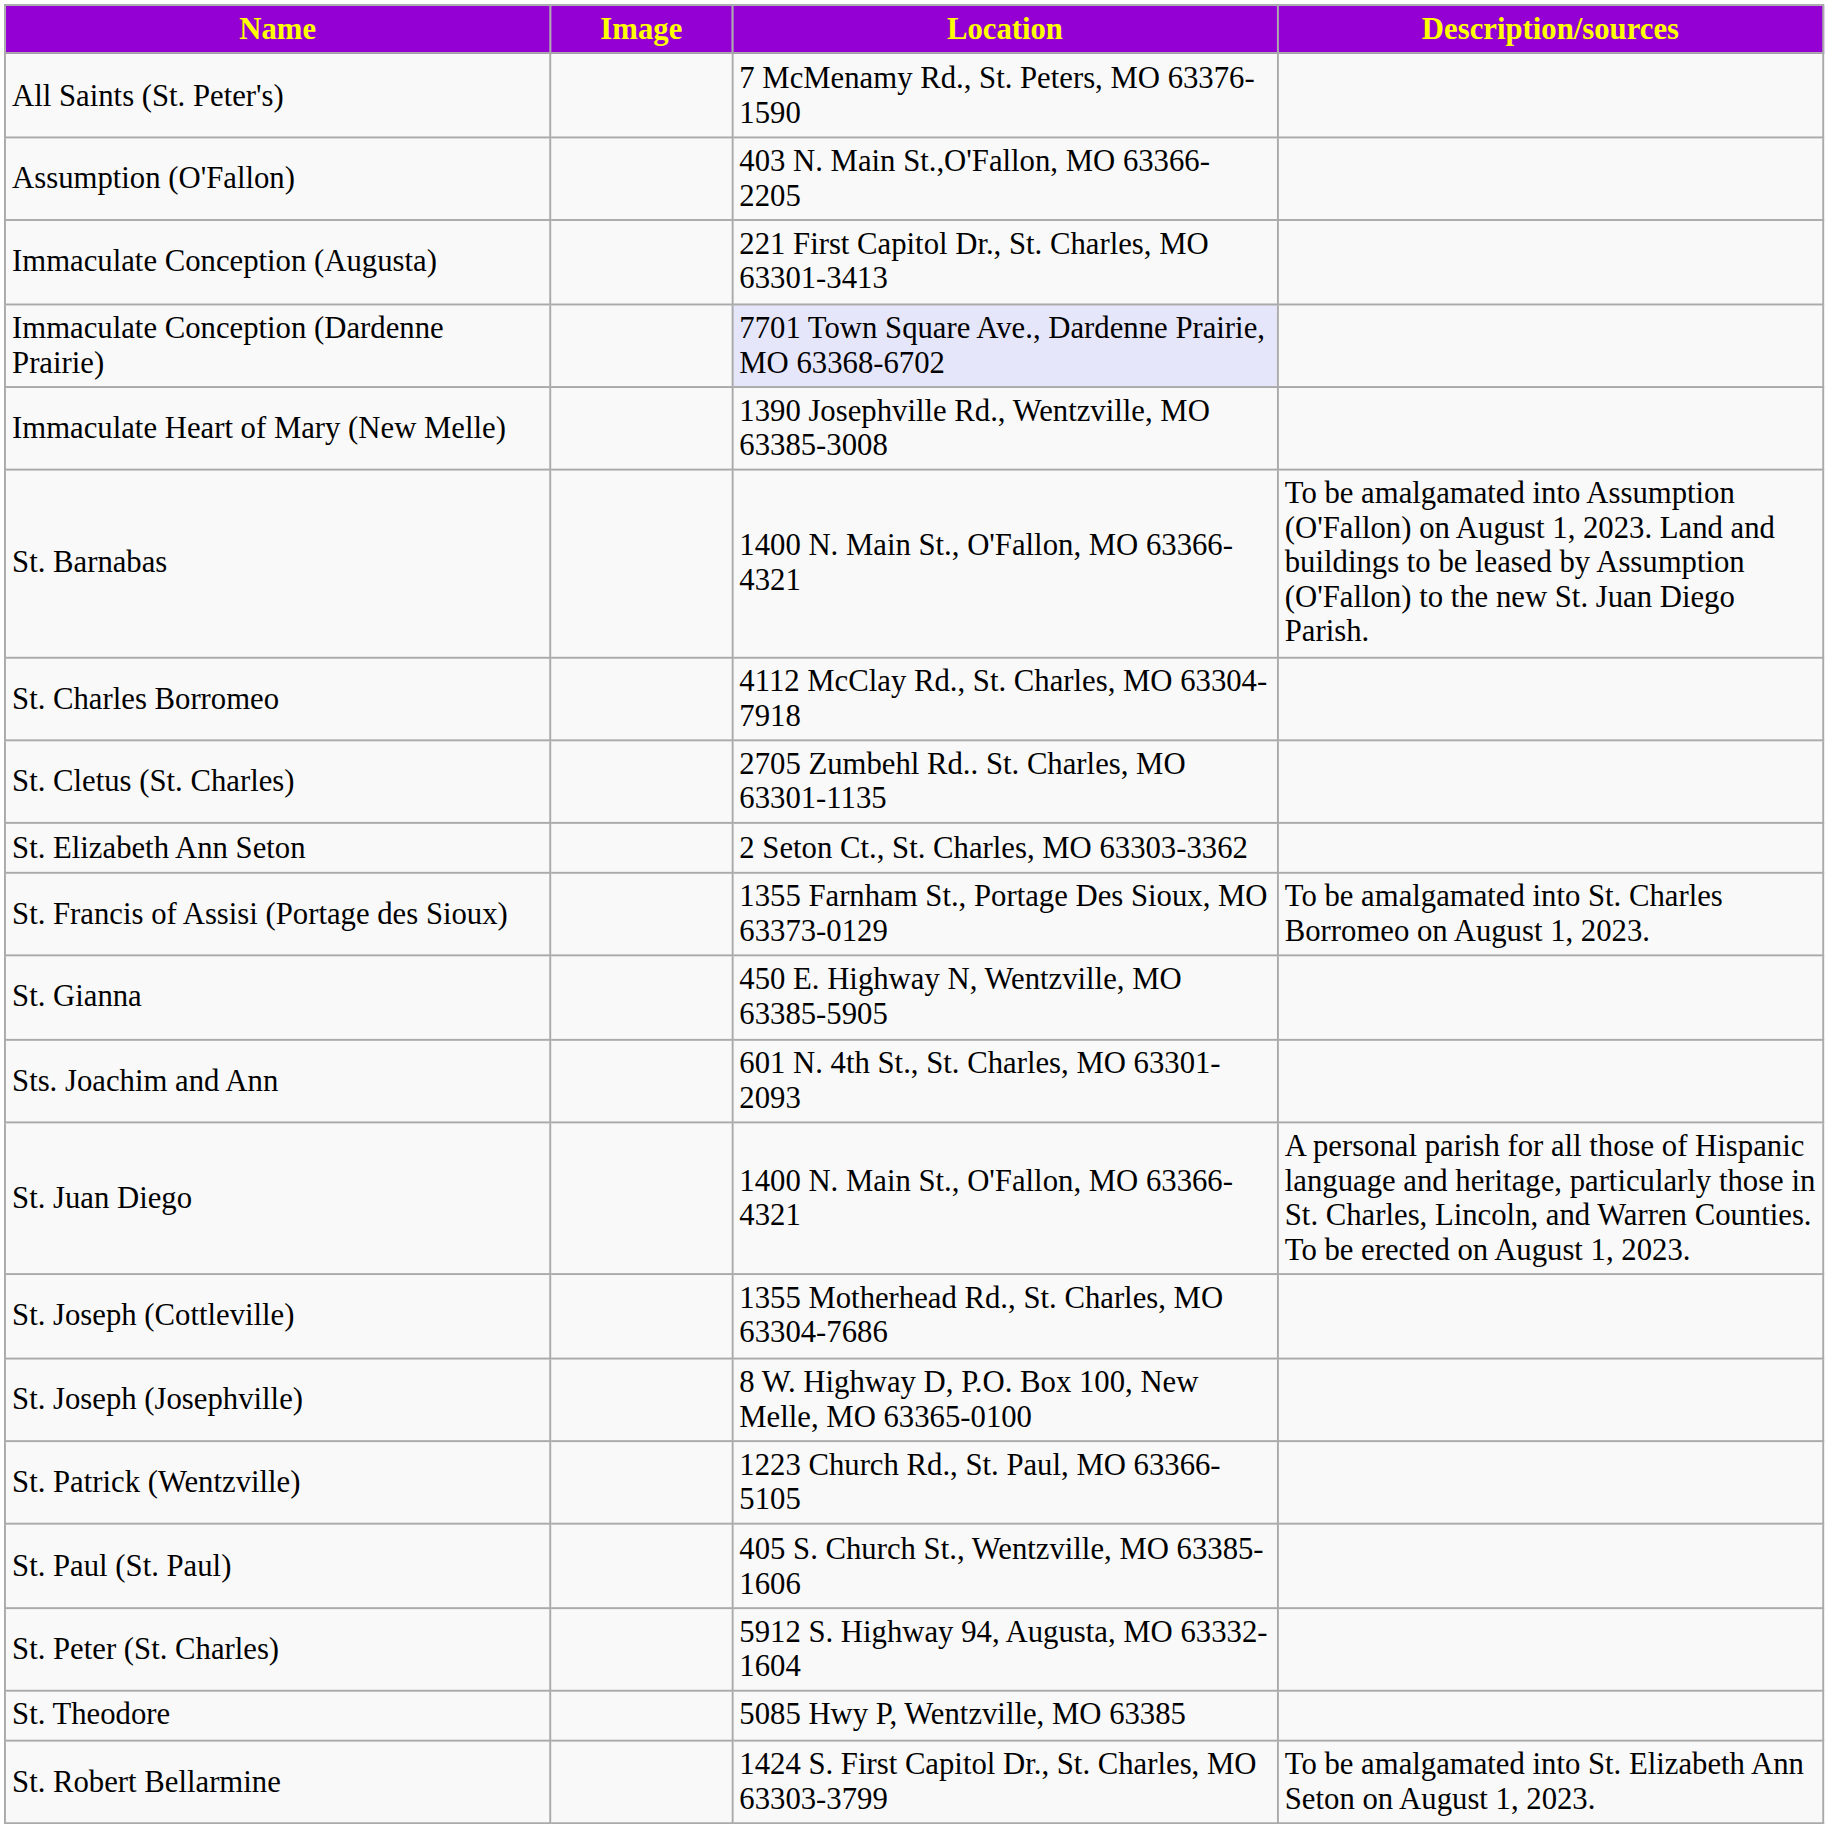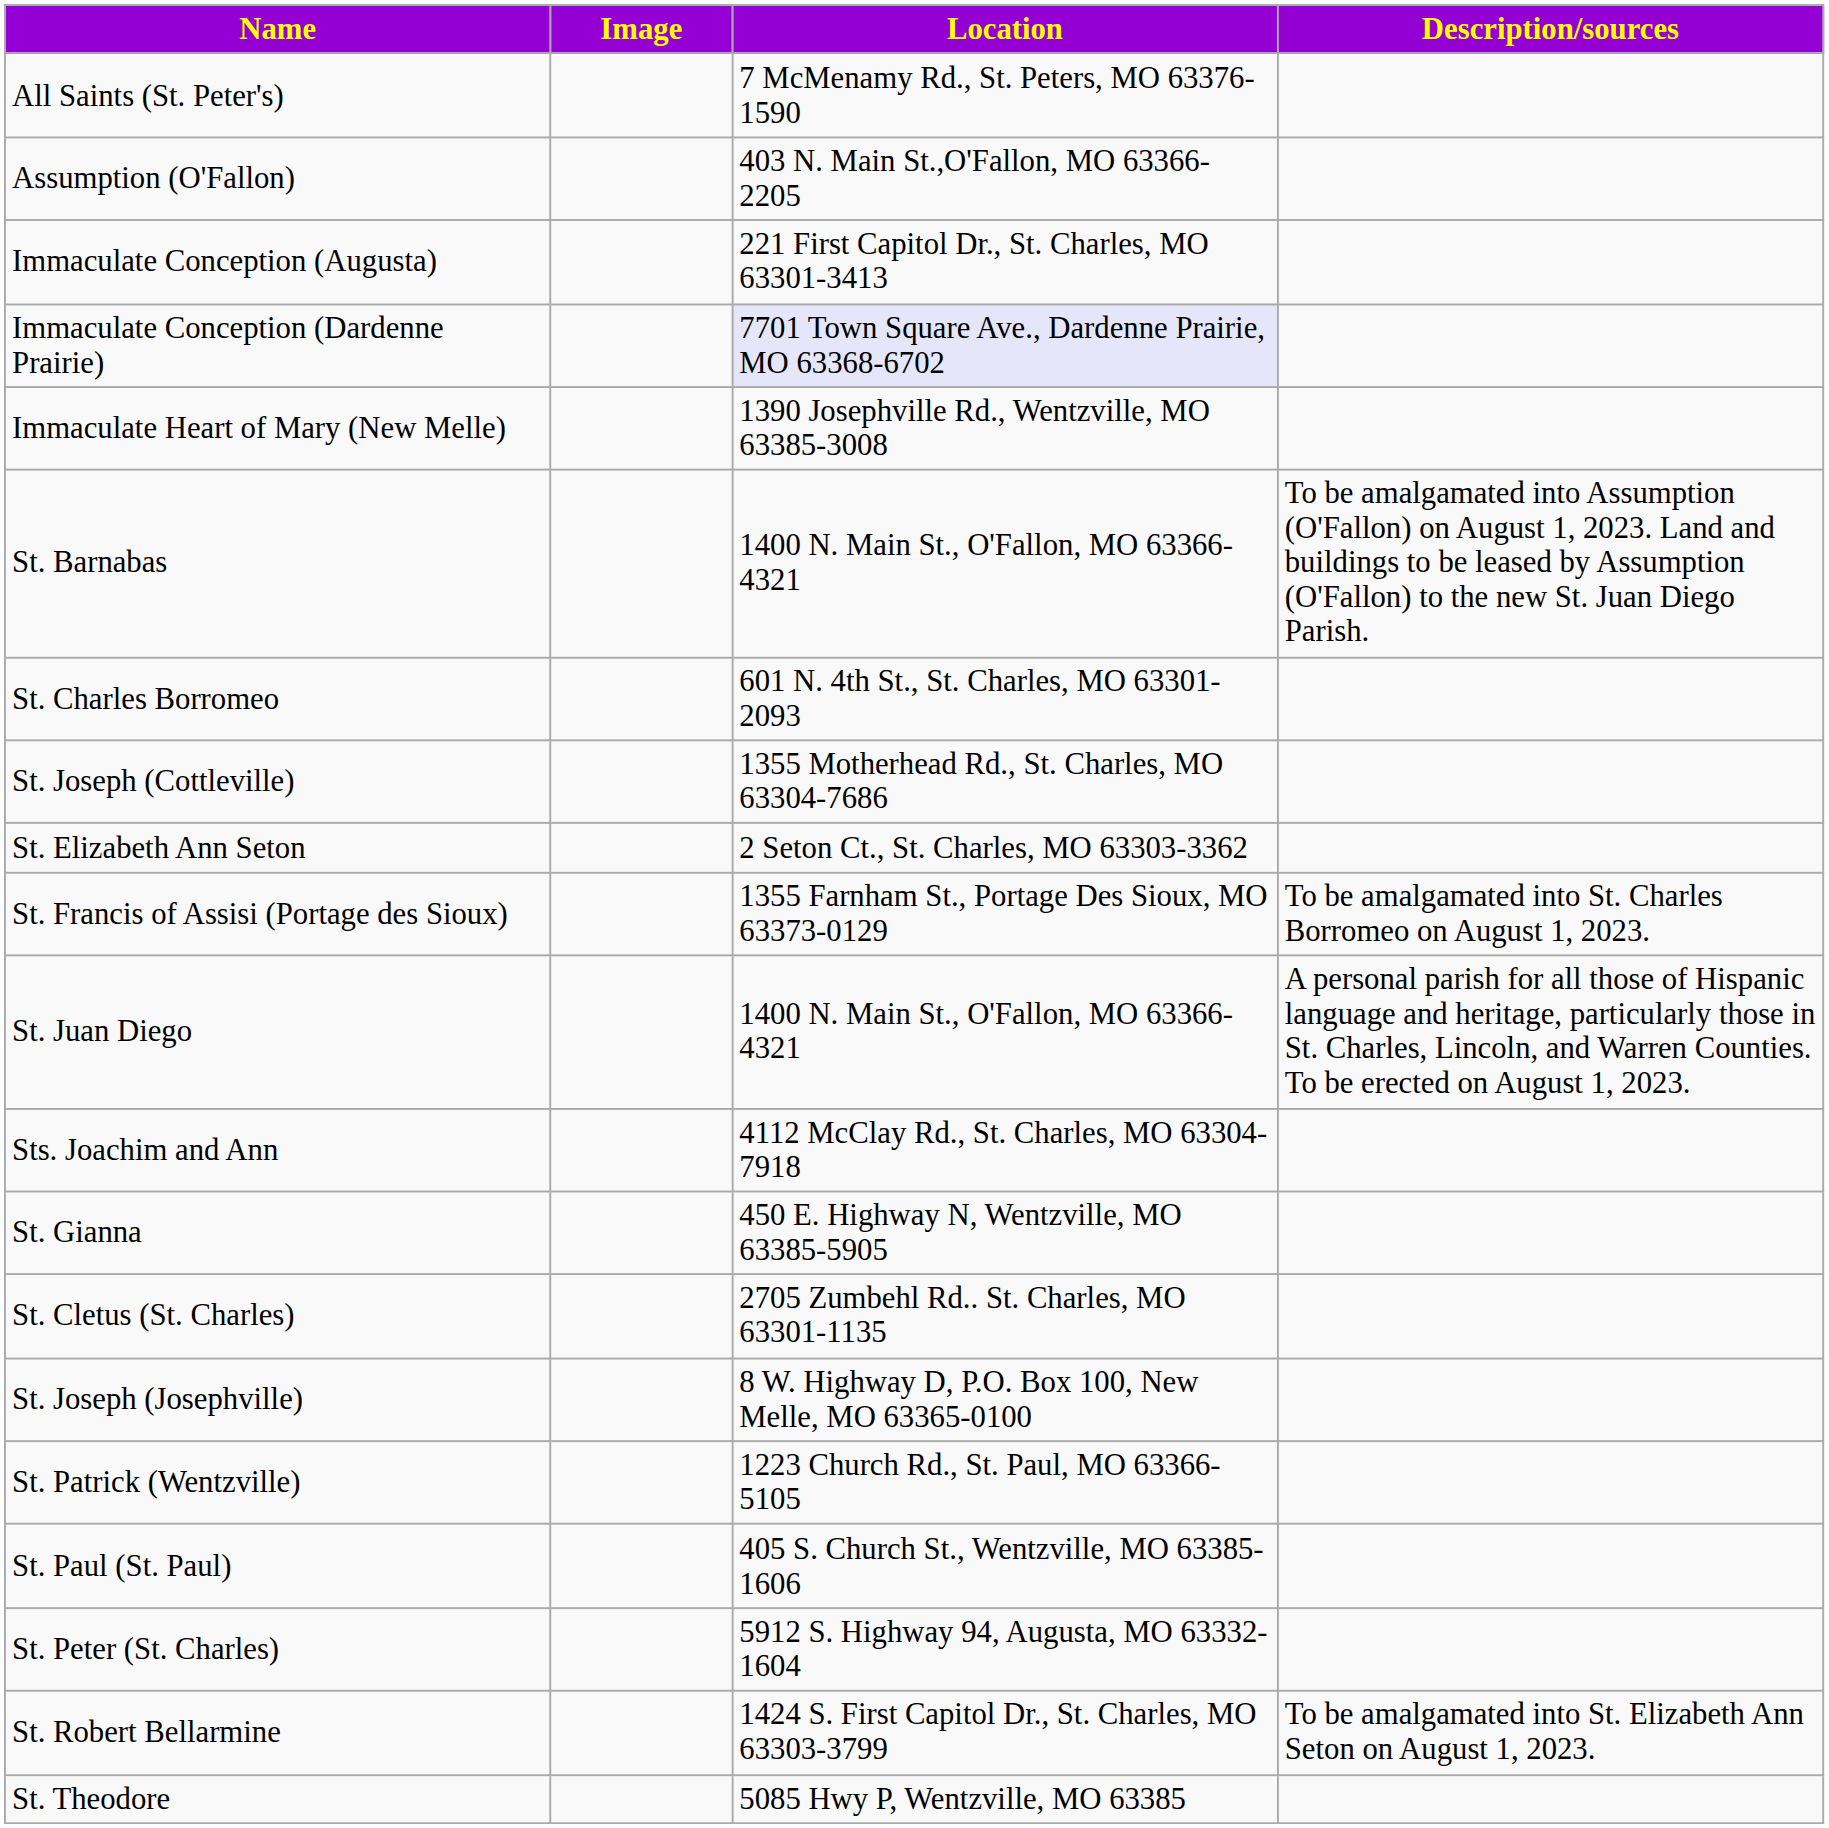St. Charles Borromeo | Location: 4112 McClay Rd., St. Charles, MO 63304-7918 -> 601 N. 4th St., St. Charles, MO 63301-2093
rows swapped: St. Cletus (St. Charles) <-> St. Joseph (Cottleville)
rows swapped: St. Gianna <-> St. Juan Diego
Sts. Joachim and Ann | Location: 601 N. 4th St., St. Charles, MO 63301-2093 -> 4112 McClay Rd., St. Charles, MO 63304-7918
rows swapped: St. Robert Bellarmine <-> St. Theodore
